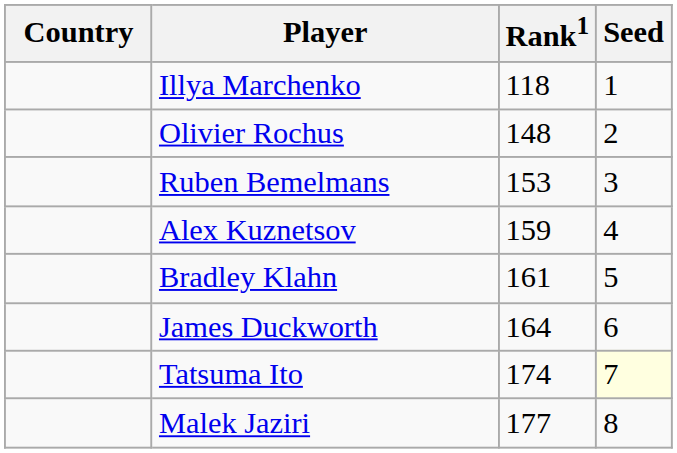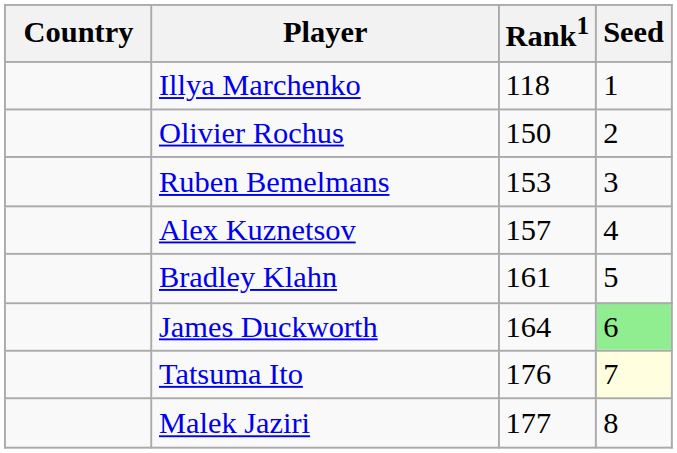Olivier Rochus | Rank1: 148 -> 150
Alex Kuznetsov | Rank1: 159 -> 157
James Duckworth | Seed: no background -> lightgreen background
Tatsuma Ito | Rank1: 174 -> 176
